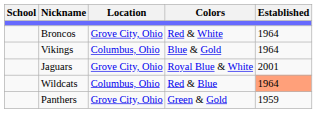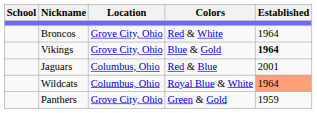Vikings | Location: Columbus, Ohio -> Grove City, Ohio
Vikings | Established: normal -> bold
Jaguars | Location: Grove City, Ohio -> Columbus, Ohio
Jaguars | Colors: Royal Blue & White -> Red & Blue
Wildcats | Colors: Red & Blue -> Royal Blue & White
